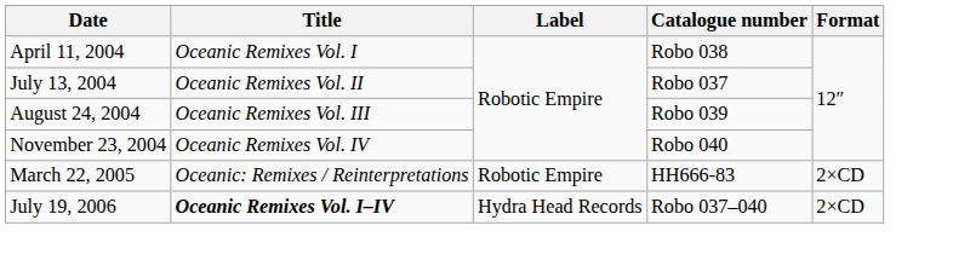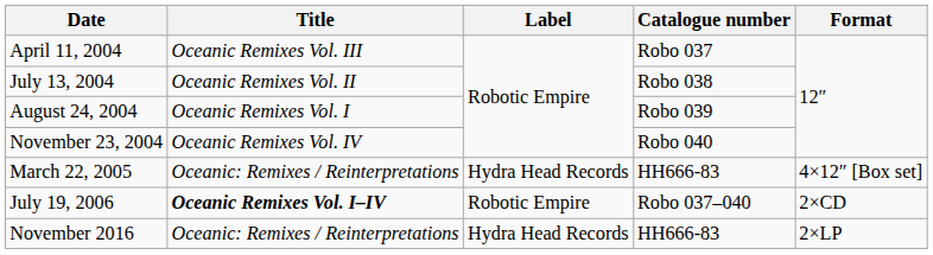April 11, 2004 | Title: Oceanic Remixes Vol. I -> Oceanic Remixes Vol. III
April 11, 2004 | Catalogue number: Robo 038 -> Robo 037
July 13, 2004 | Catalogue number: Robo 037 -> Robo 038
August 24, 2004 | Title: Oceanic Remixes Vol. III -> Oceanic Remixes Vol. I
March 22, 2005 | Label: Robotic Empire -> Hydra Head Records
March 22, 2005 | Format: 2×CD -> 4×12″ [Box set]
July 19, 2006 | Label: Hydra Head Records -> Robotic Empire
+ row: November 2016 | Oceanic: Remixes / Reinterpretations | Hydra Head Records | HH666-83 | 2×LP
